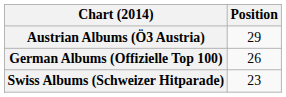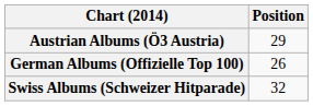Swiss Albums (Schweizer Hitparade) | Position: 23 -> 32
